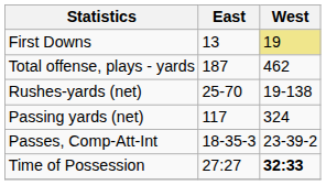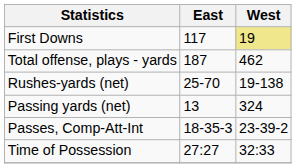First Downs | East: 13 -> 117
Passing yards (net) | East: 117 -> 13
Time of Possession | West: bold -> normal
